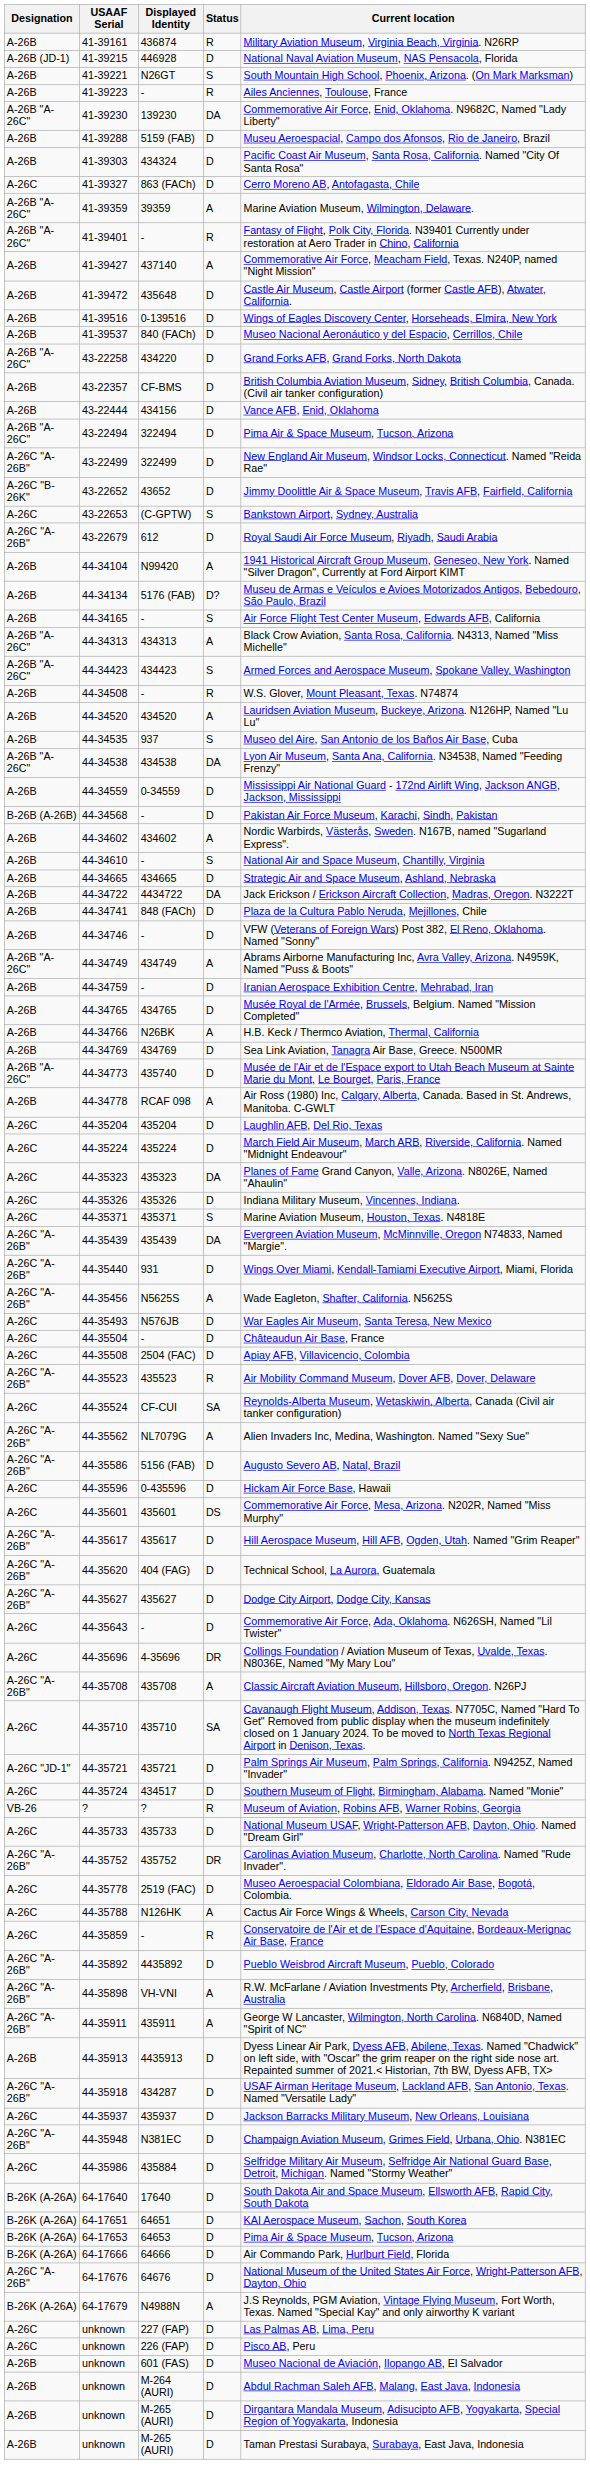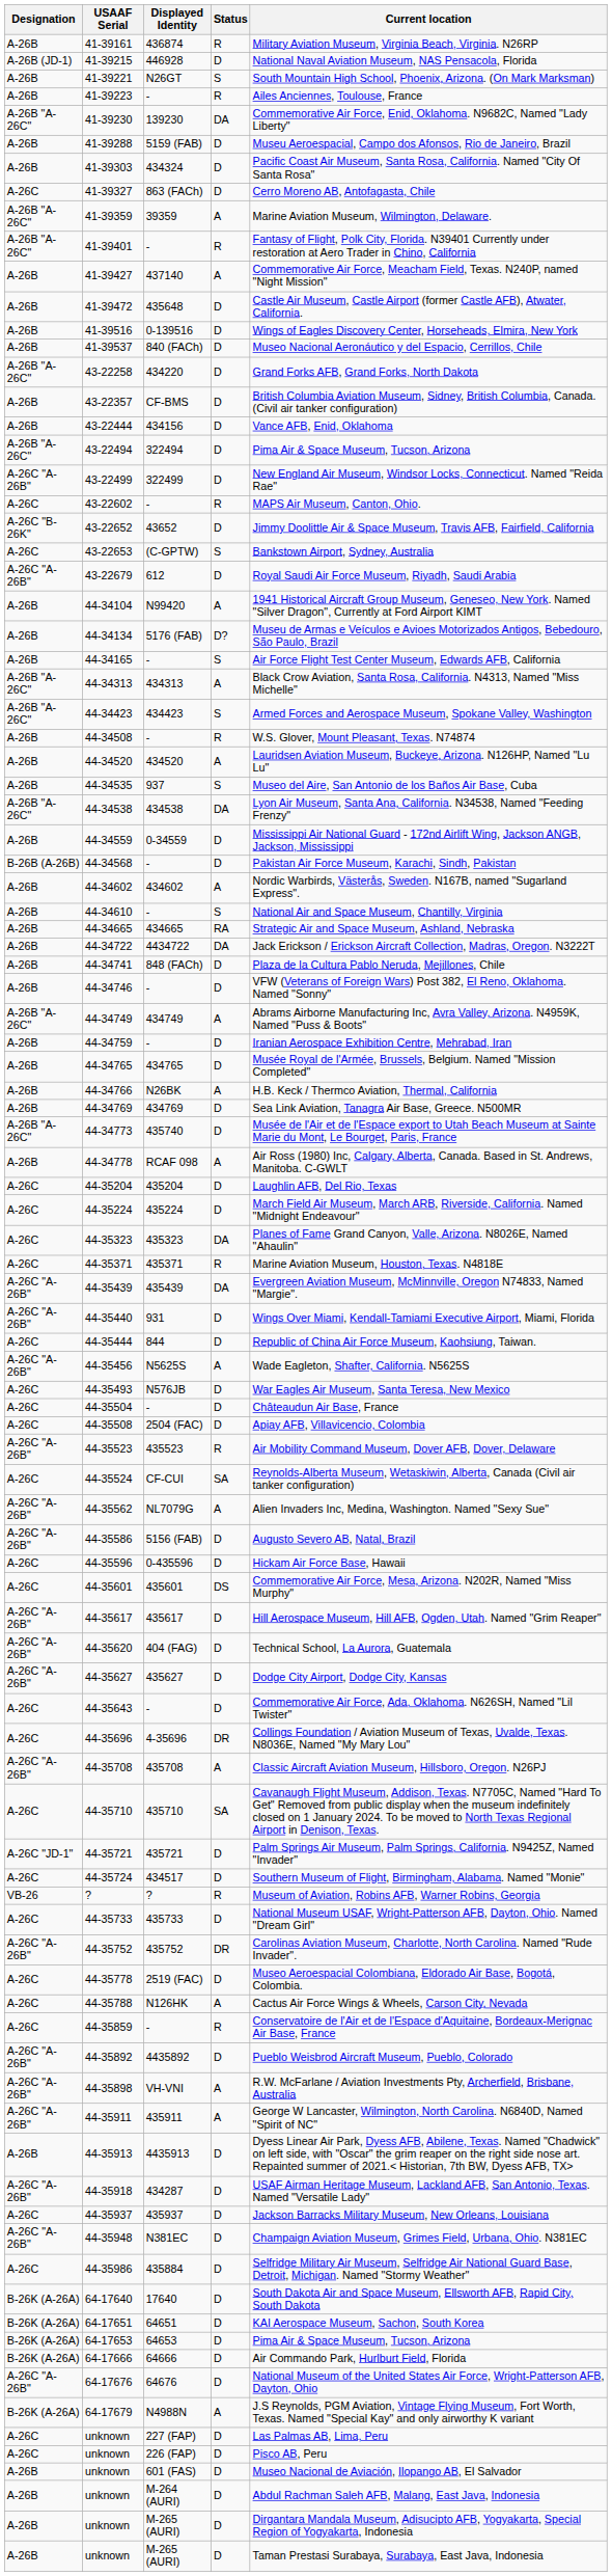+ row: A-26C | 43-22602 | - | R | MAPS Air Museum, Canton, Ohio.
44-34665 | Status: D -> RA
- row: A-26C | 44-35326 | 435326 | D | Indiana Military Museum, Vincennes, Indiana.
44-35371 | Status: S -> R
+ row: A-26C | 44-35444 | 844 | D | Republic of China Air Force Museum, Kaohsiung, Taiwan.
